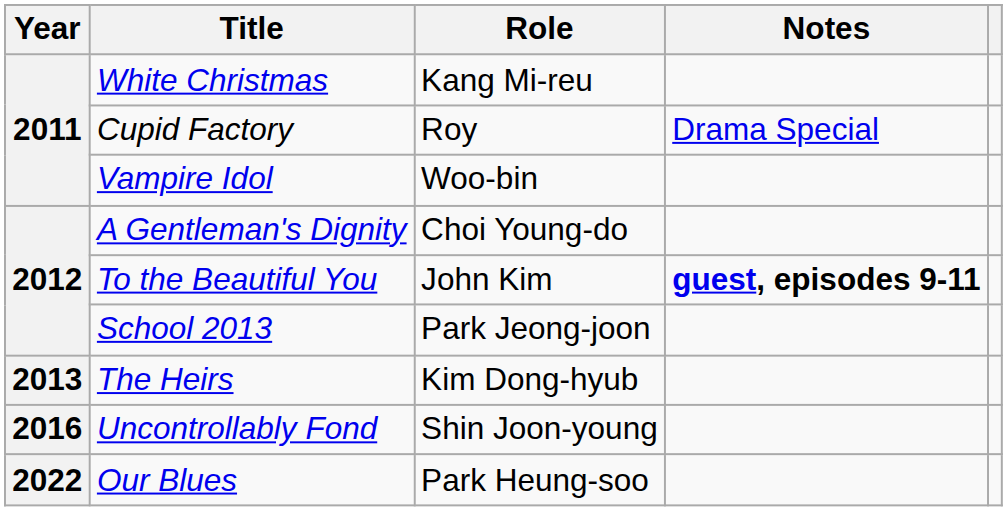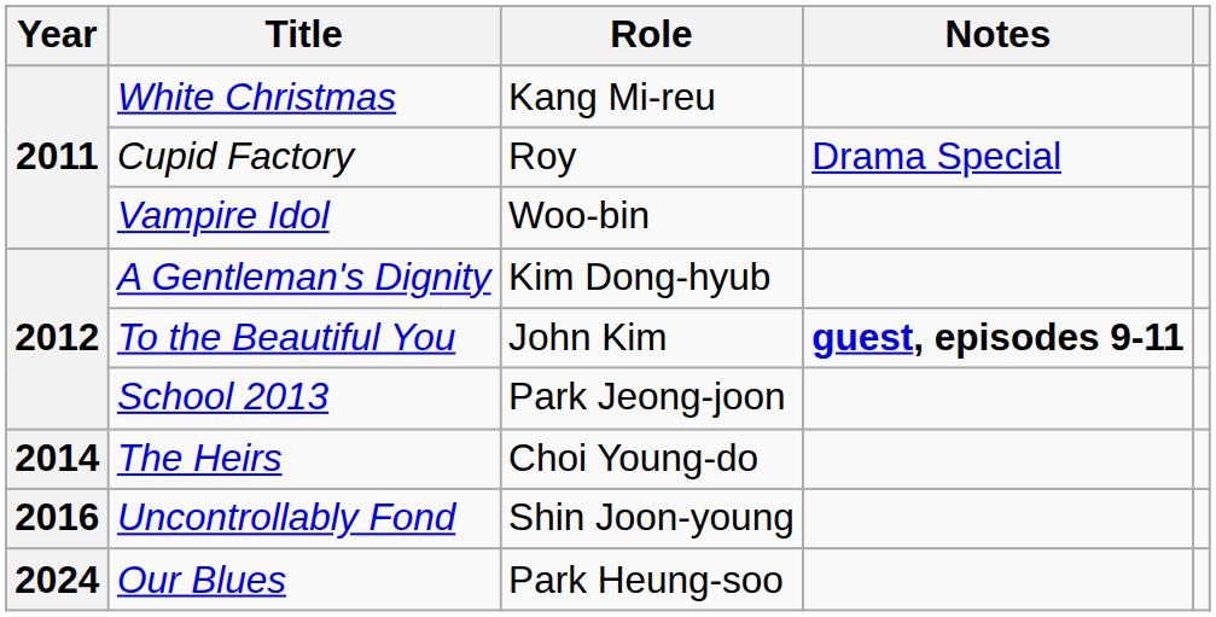A Gentleman's Dignity | Role: Choi Young-do -> Kim Dong-hyub
The Heirs | Year: 2013 -> 2014
The Heirs | Role: Kim Dong-hyub -> Choi Young-do
Our Blues | Year: 2022 -> 2024
